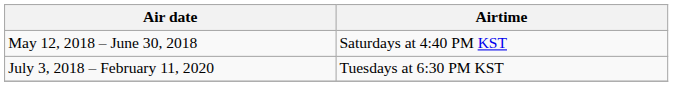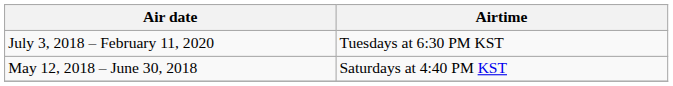rows swapped: May 12, 2018 – June 30, 2018 <-> July 3, 2018 – February 11, 2020
